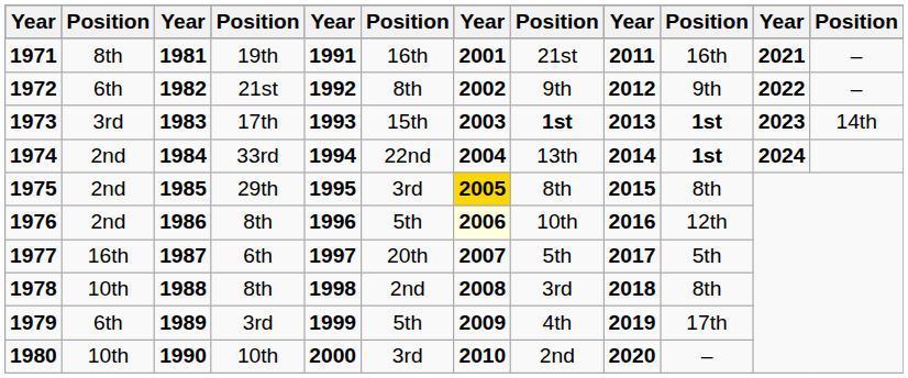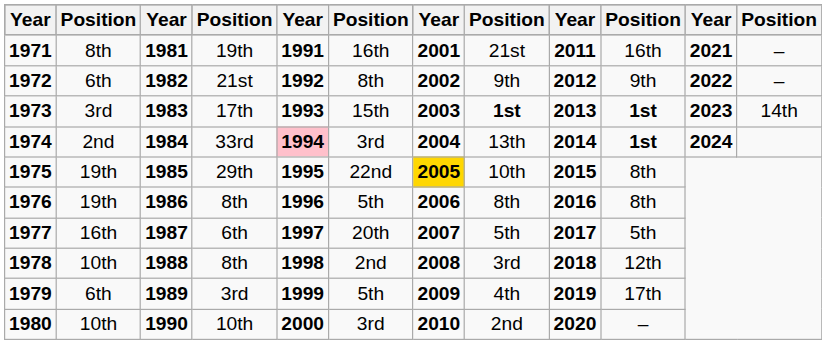33rd | column 5: no background -> pink background
33rd | column 6: 22nd -> 3rd
29th | column 2: 2nd -> 19th
29th | column 6: 3rd -> 22nd
29th | column 8: 8th -> 10th
1976 / 8th | column 2: 2nd -> 19th
1976 / 8th | column 7: lightyellow background -> no background
1976 / 8th | column 8: 10th -> 8th
1976 / 8th | column 10: 12th -> 8th
1978 / 8th | column 10: 8th -> 12th
